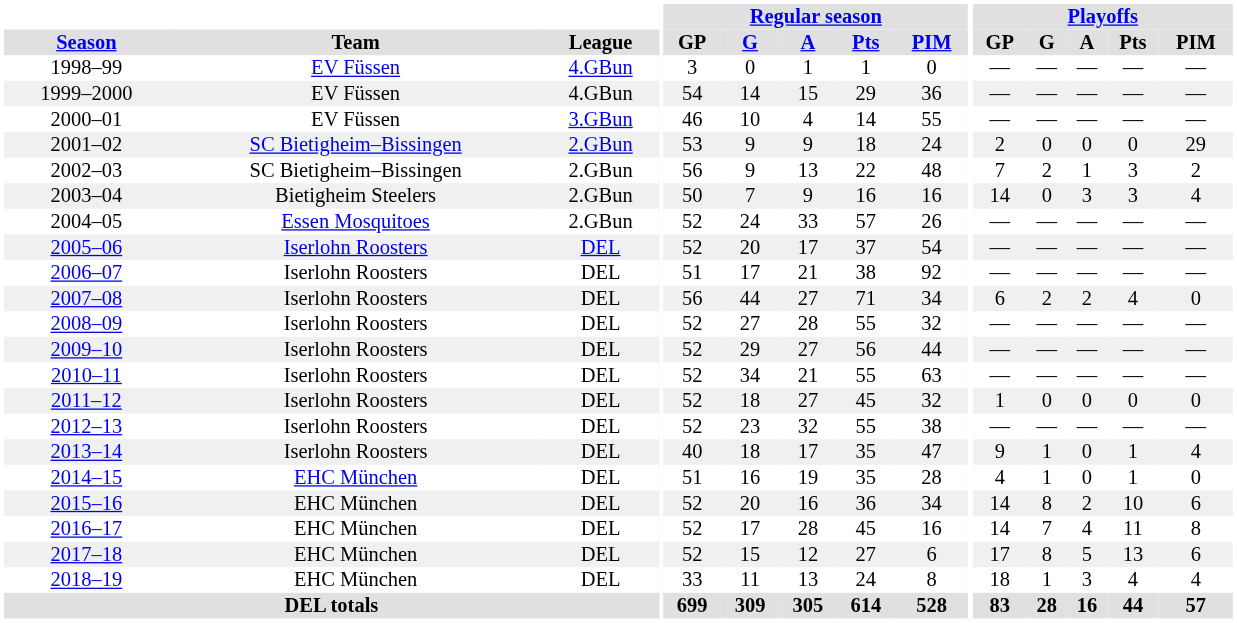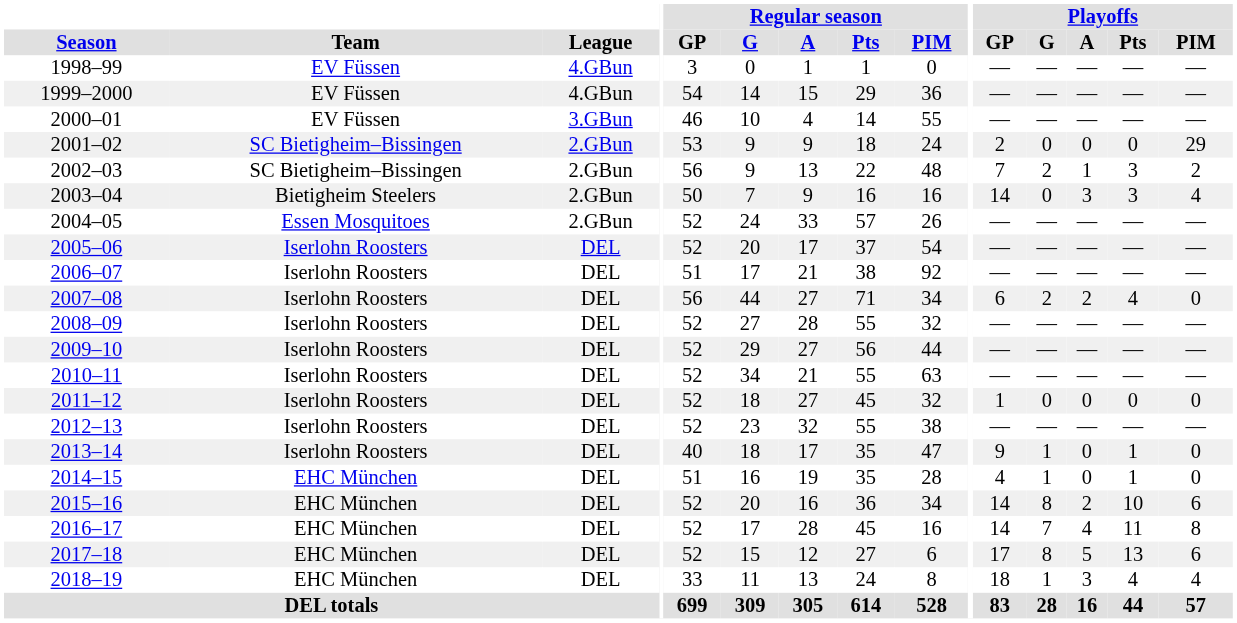2013–14 | Playoffs / PIM: 4 -> 0
